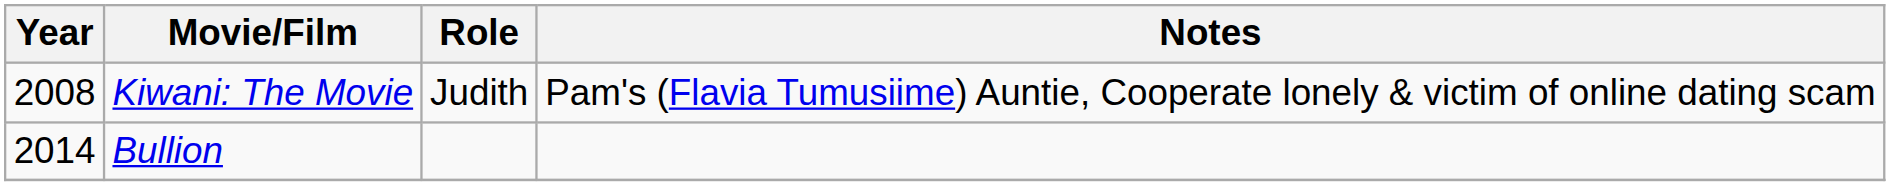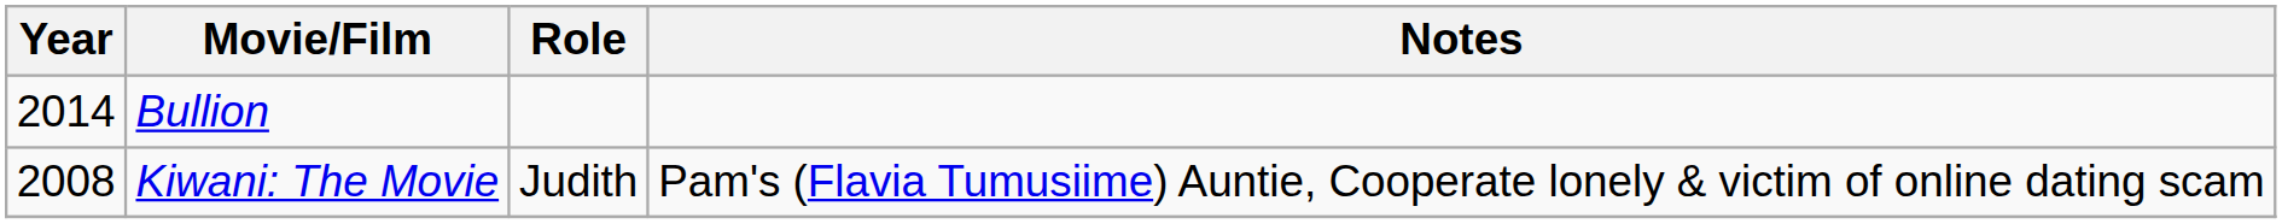rows swapped: Kiwani: The Movie <-> Bullion
